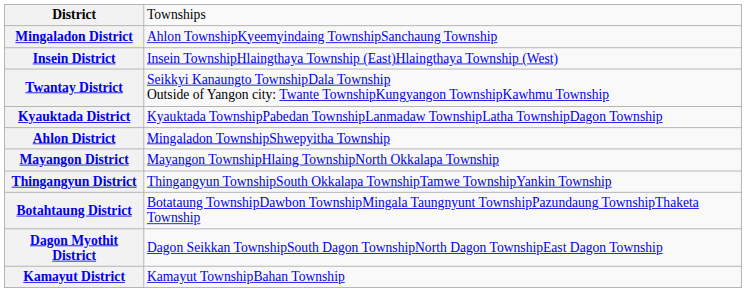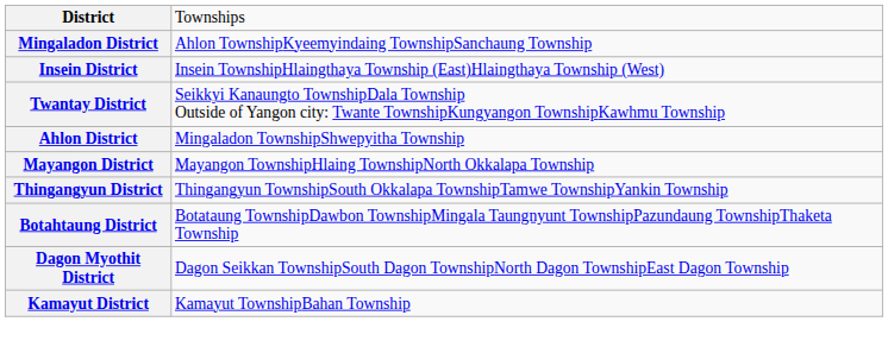- row: Kyauktada District | Kyauktada TownshipPabedan TownshipLanmadaw TownshipLatha TownshipDagon Township
